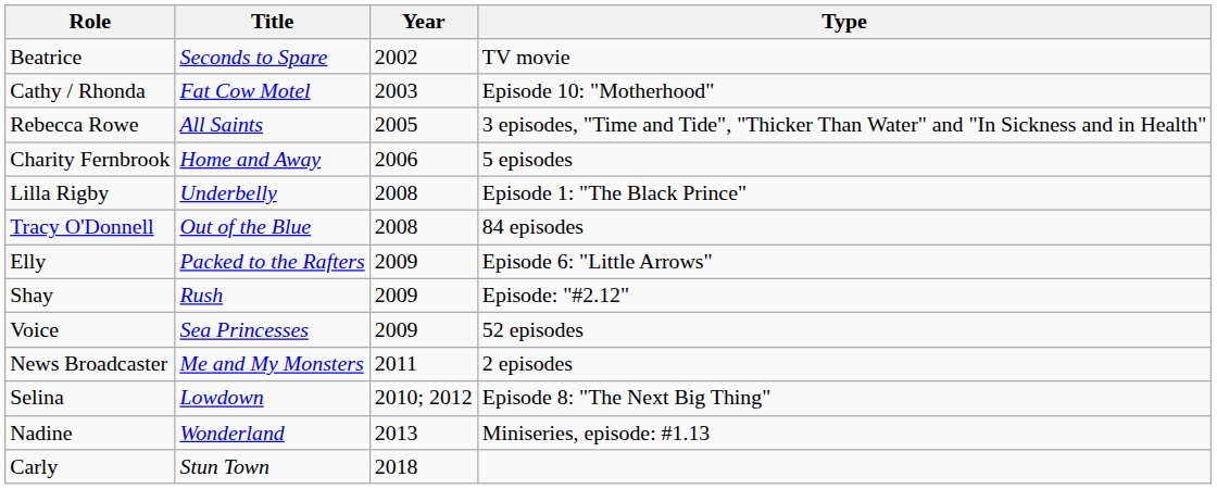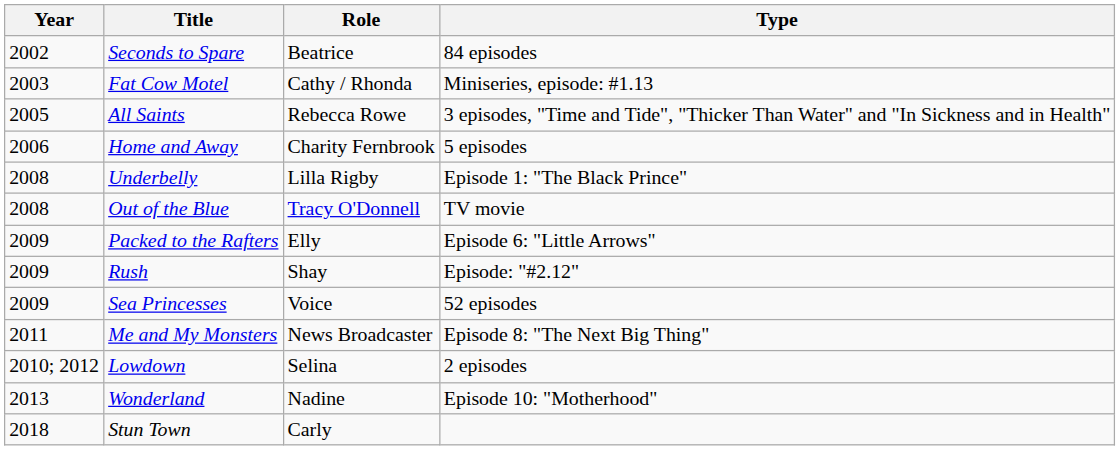columns swapped: Year <-> Role
Seconds to Spare | Type: TV movie -> 84 episodes
Fat Cow Motel | Type: Episode 10: "Motherhood" -> Miniseries, episode: #1.13
Out of the Blue | Type: 84 episodes -> TV movie
Me and My Monsters | Type: 2 episodes -> Episode 8: "The Next Big Thing"
Lowdown | Type: Episode 8: "The Next Big Thing" -> 2 episodes
Wonderland | Type: Miniseries, episode: #1.13 -> Episode 10: "Motherhood"
